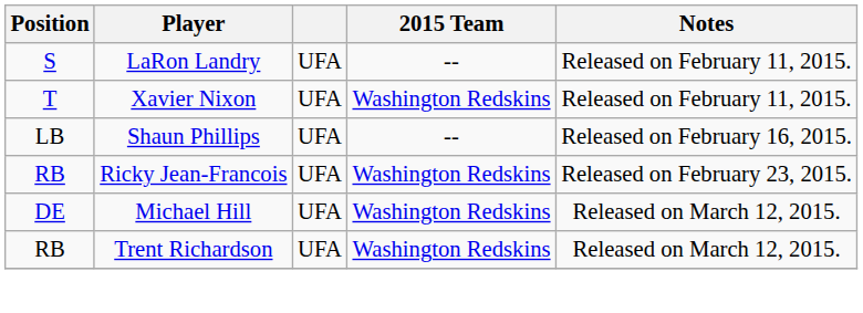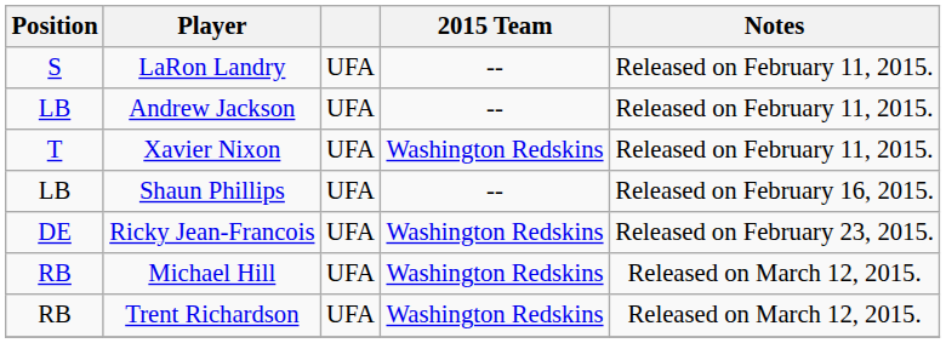+ row: LB | Andrew Jackson | UFA | -- | Released on February 11, 2015.
Ricky Jean-Francois | Position: RB -> DE
Michael Hill | Position: DE -> RB
